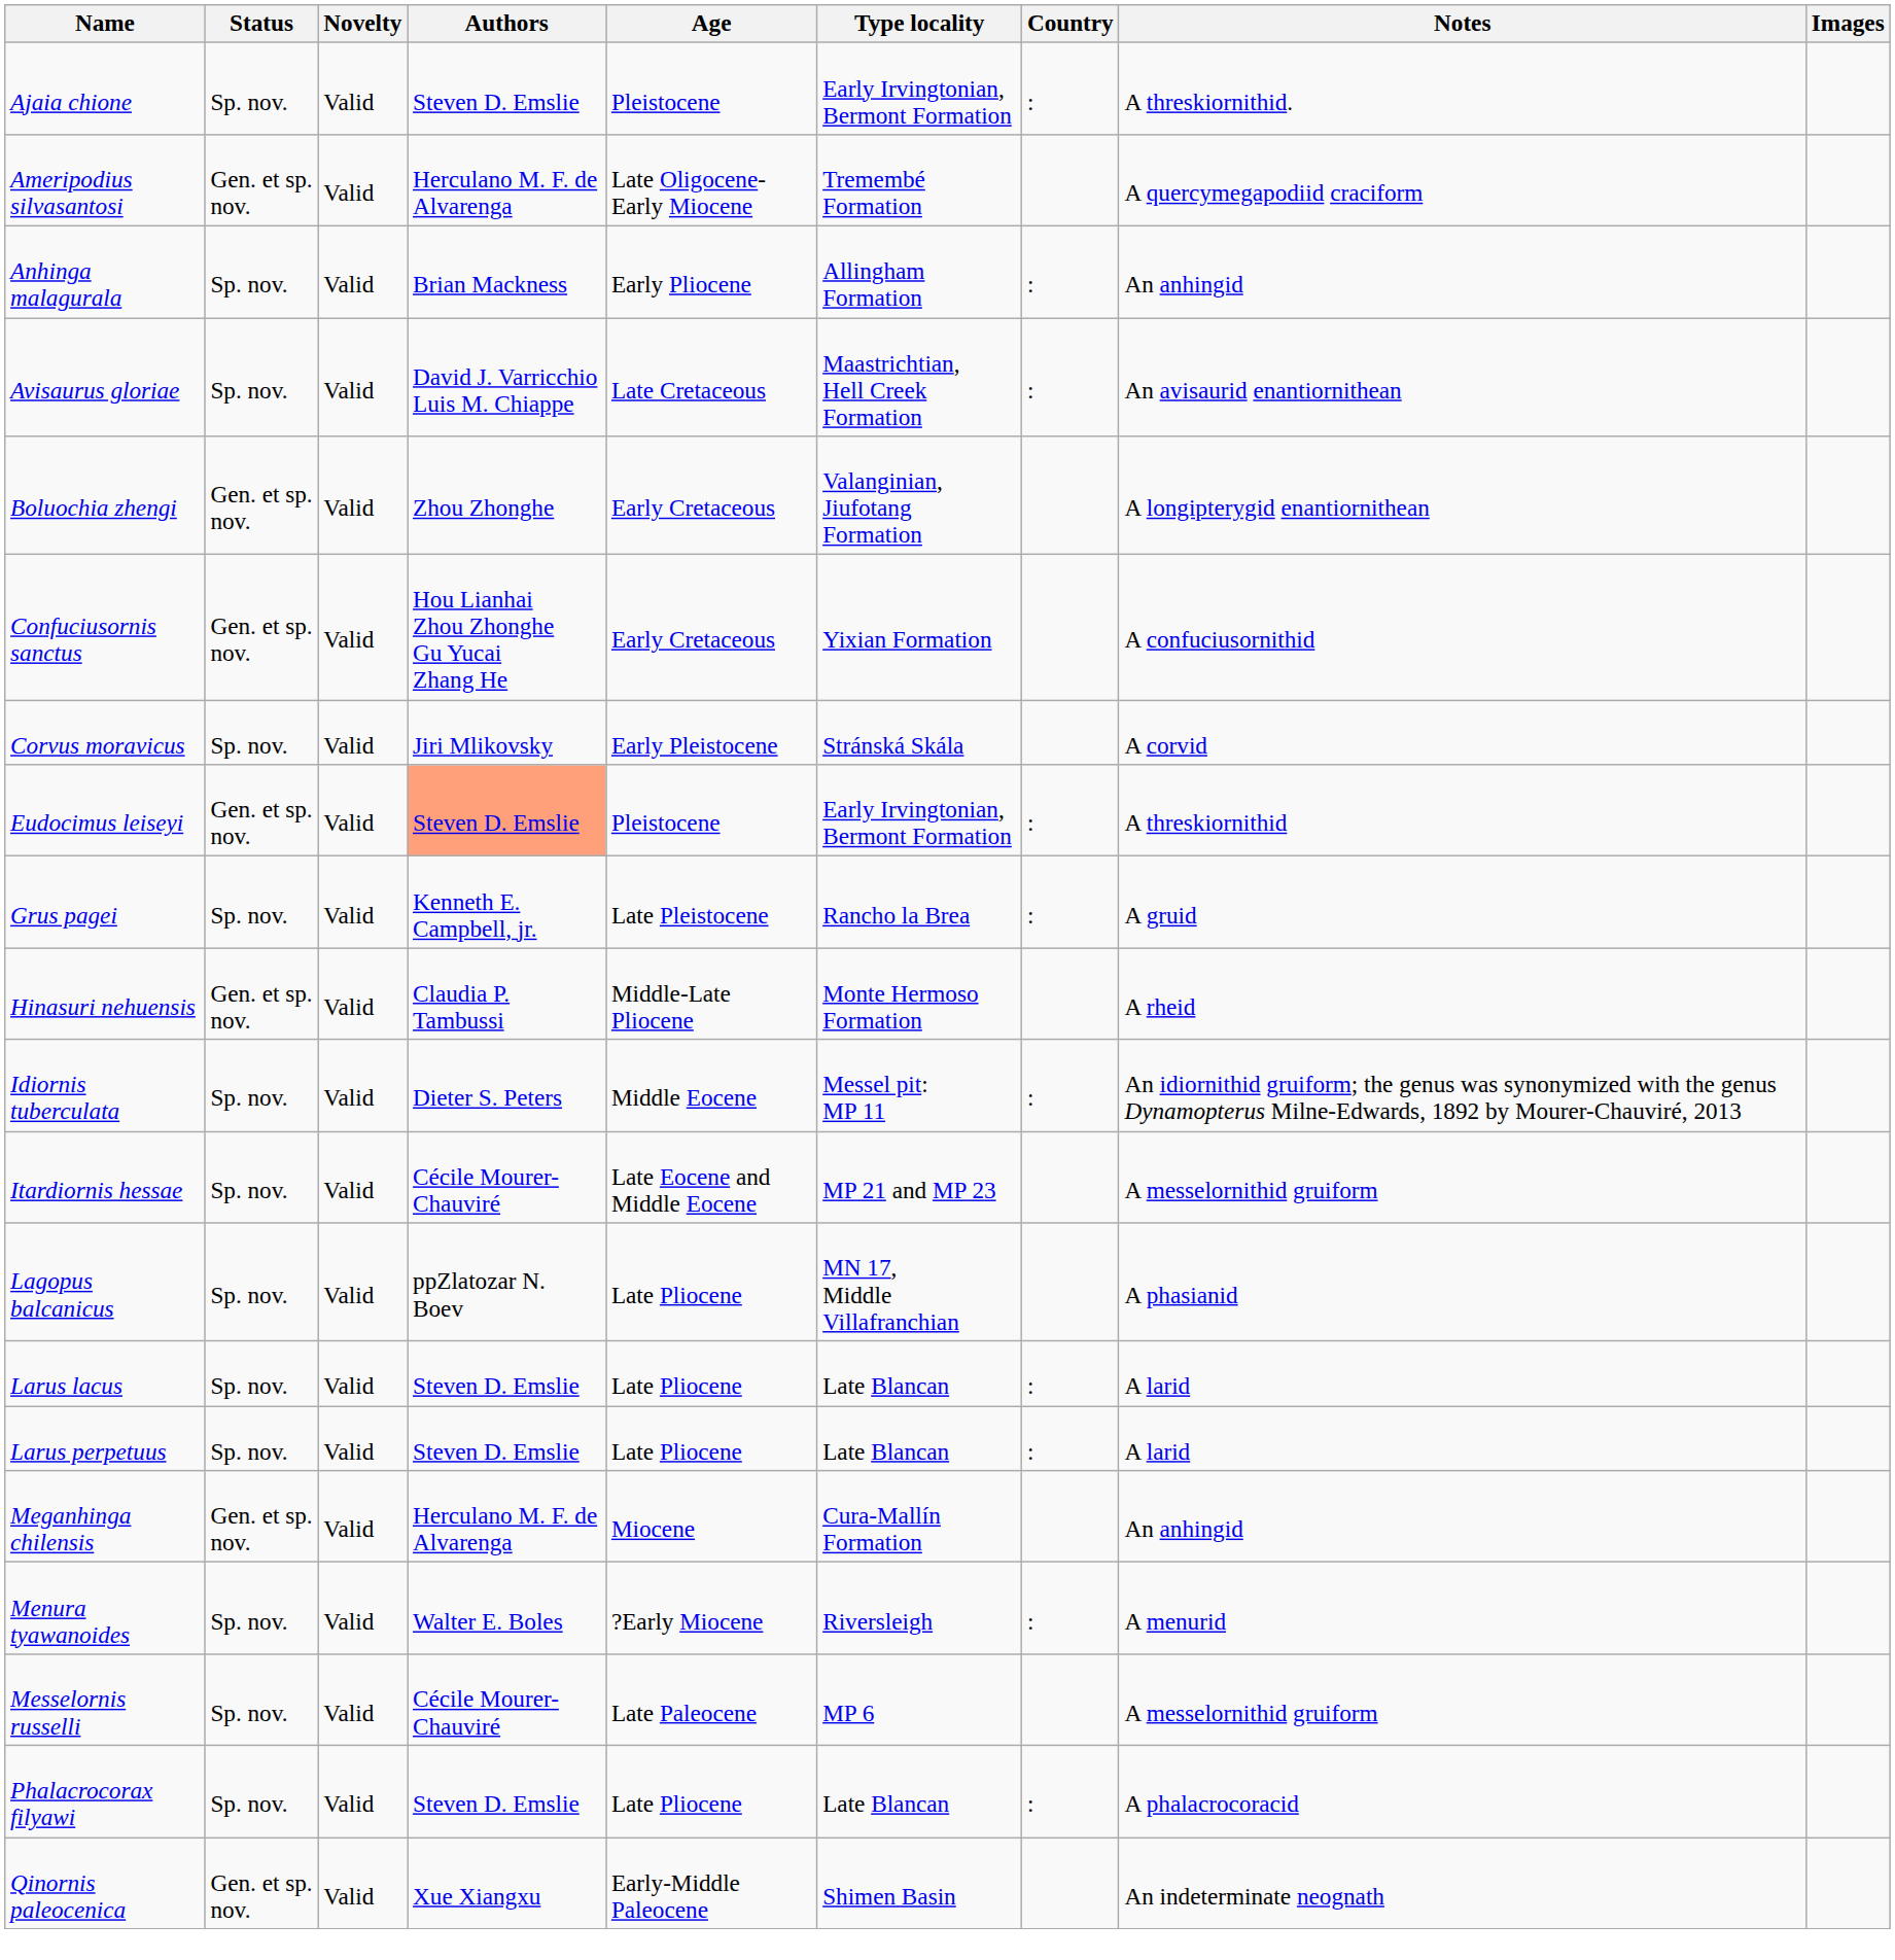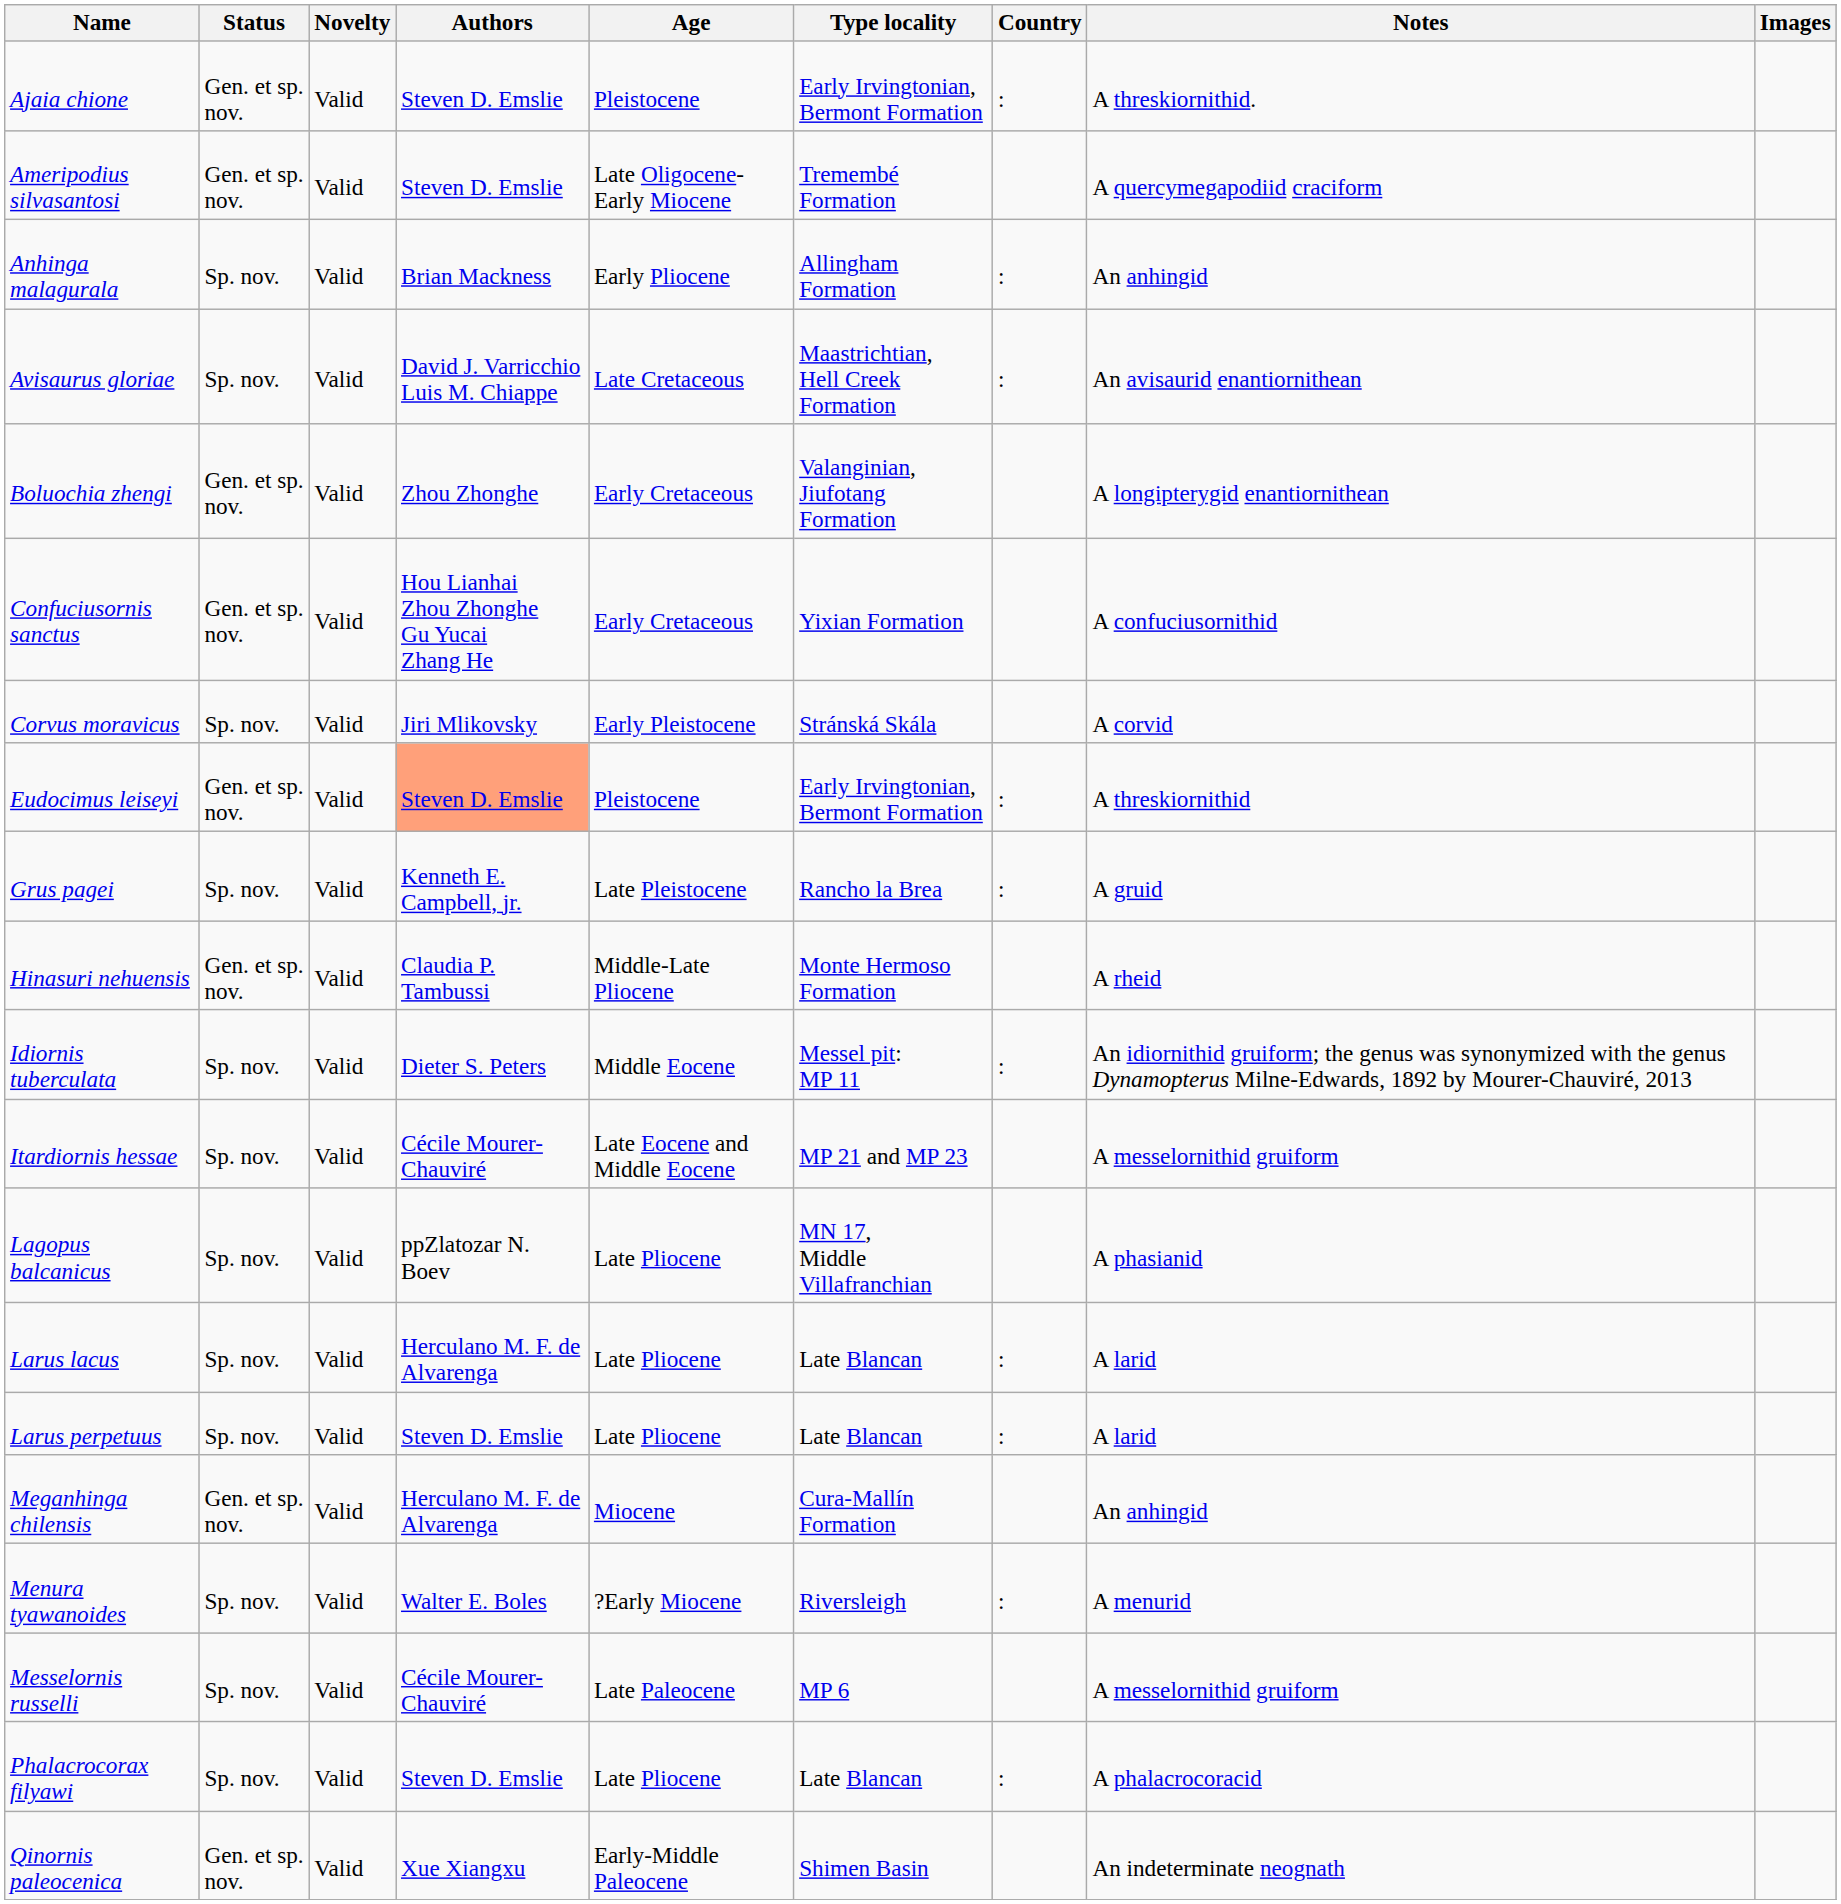Ajaia chione | Status: Sp. nov. -> Gen. et sp. nov.
Ameripodius silvasantosi | Authors: Herculano M. F. de Alvarenga -> Steven D. Emslie
Larus lacus | Authors: Steven D. Emslie -> Herculano M. F. de Alvarenga
